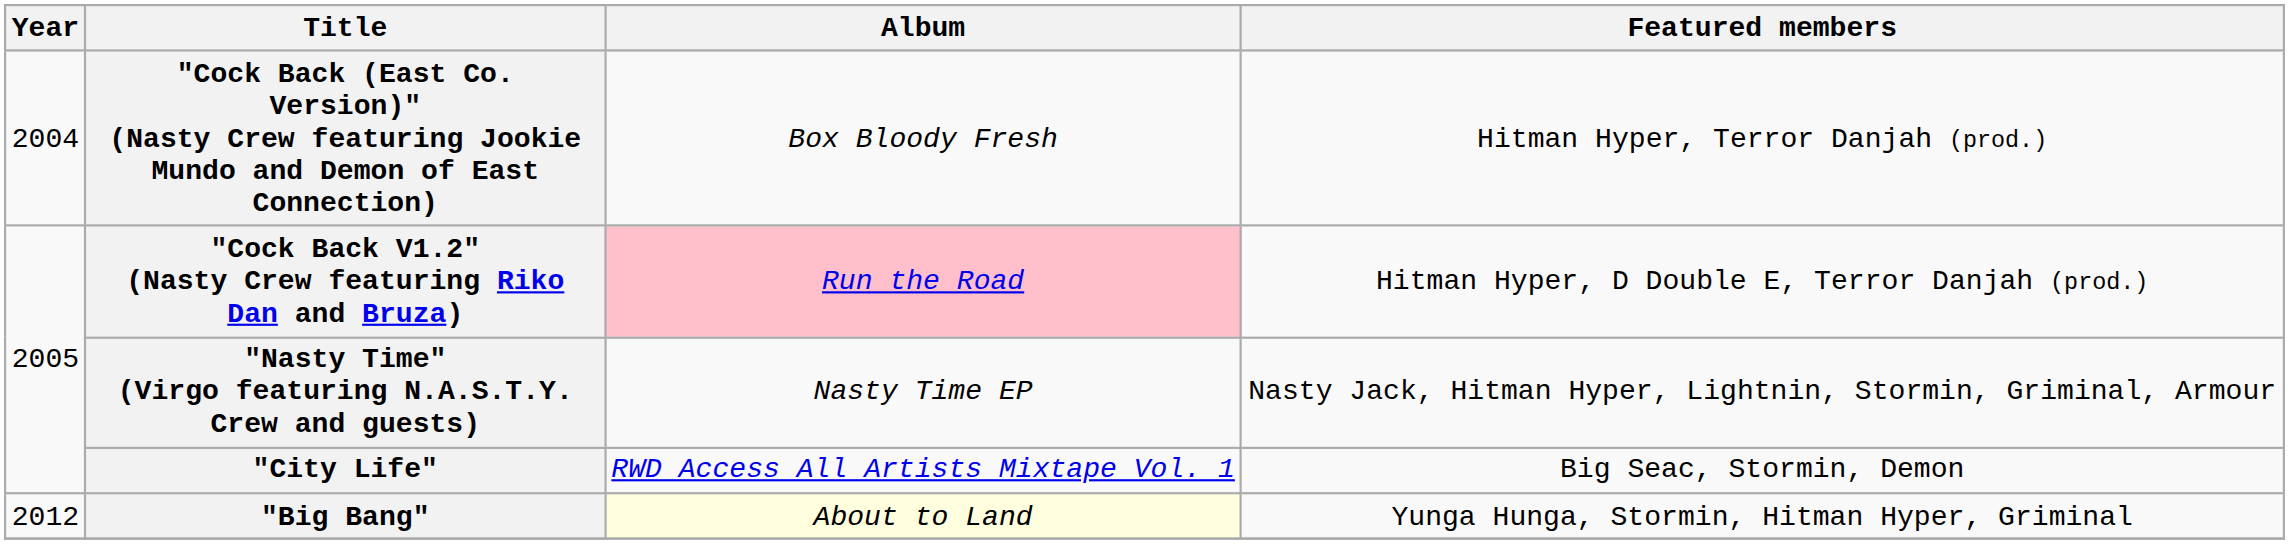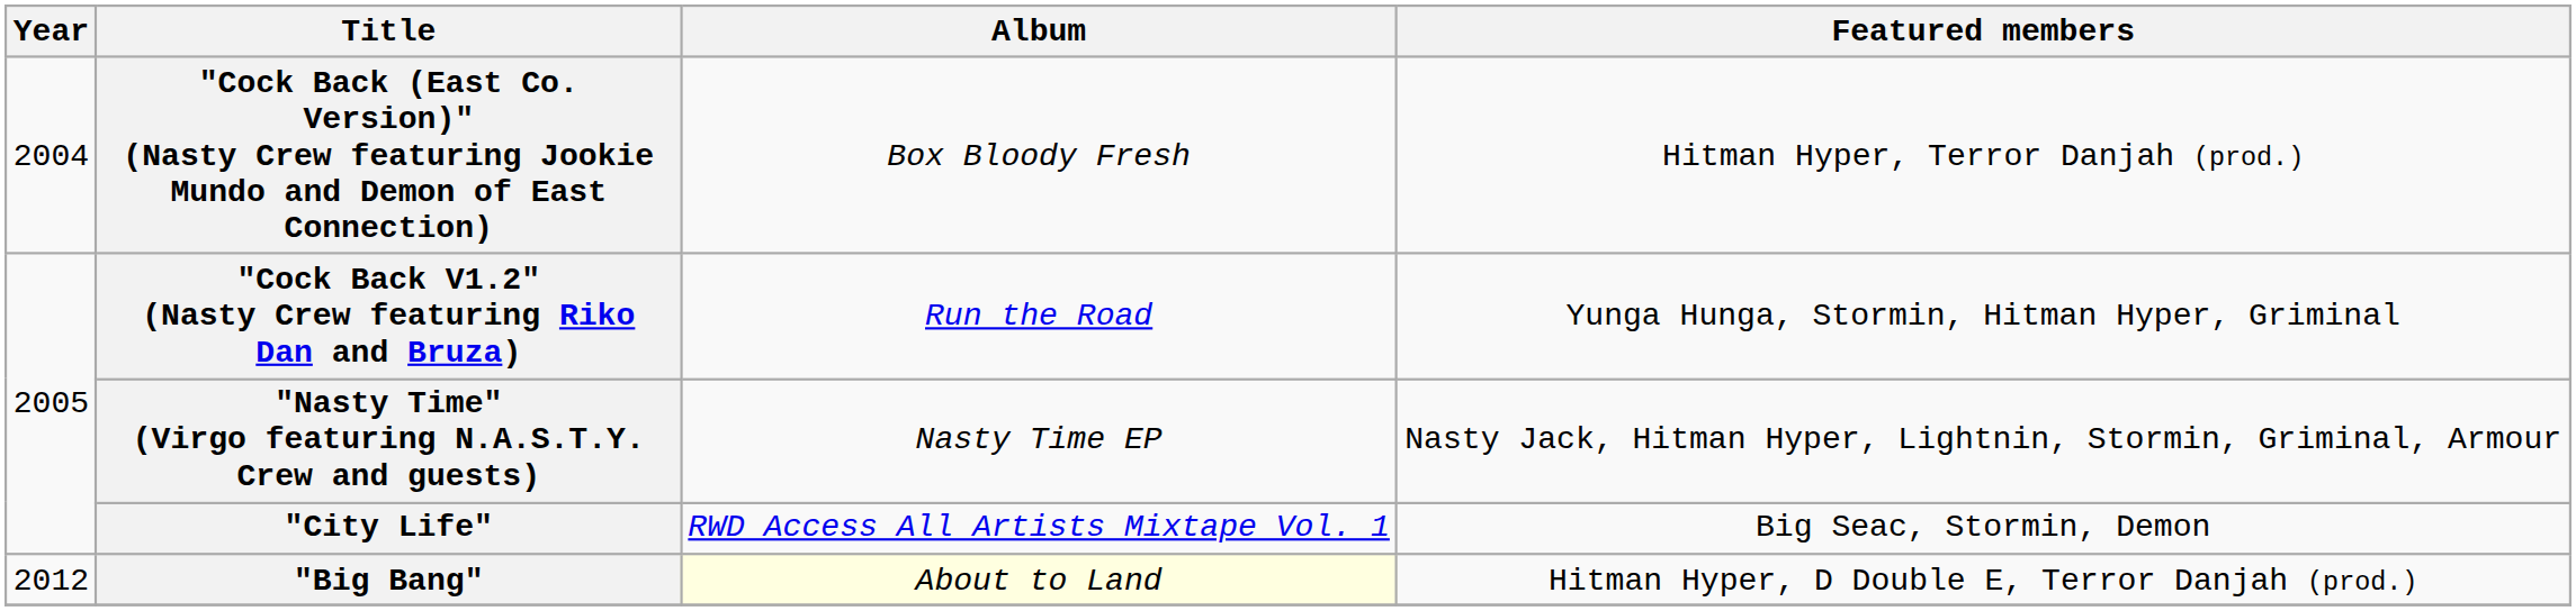"Cock Back V1.2" (Nasty Crew featuring Riko Dan and Bruza) | Album: pink background -> no background
"Cock Back V1.2" (Nasty Crew featuring Riko Dan and Bruza) | Featured members: Hitman Hyper, D Double E, Terror Danjah (prod.) -> Yunga Hunga, Stormin, Hitman Hyper, Griminal
"Big Bang" | Featured members: Yunga Hunga, Stormin, Hitman Hyper, Griminal -> Hitman Hyper, D Double E, Terror Danjah (prod.)
